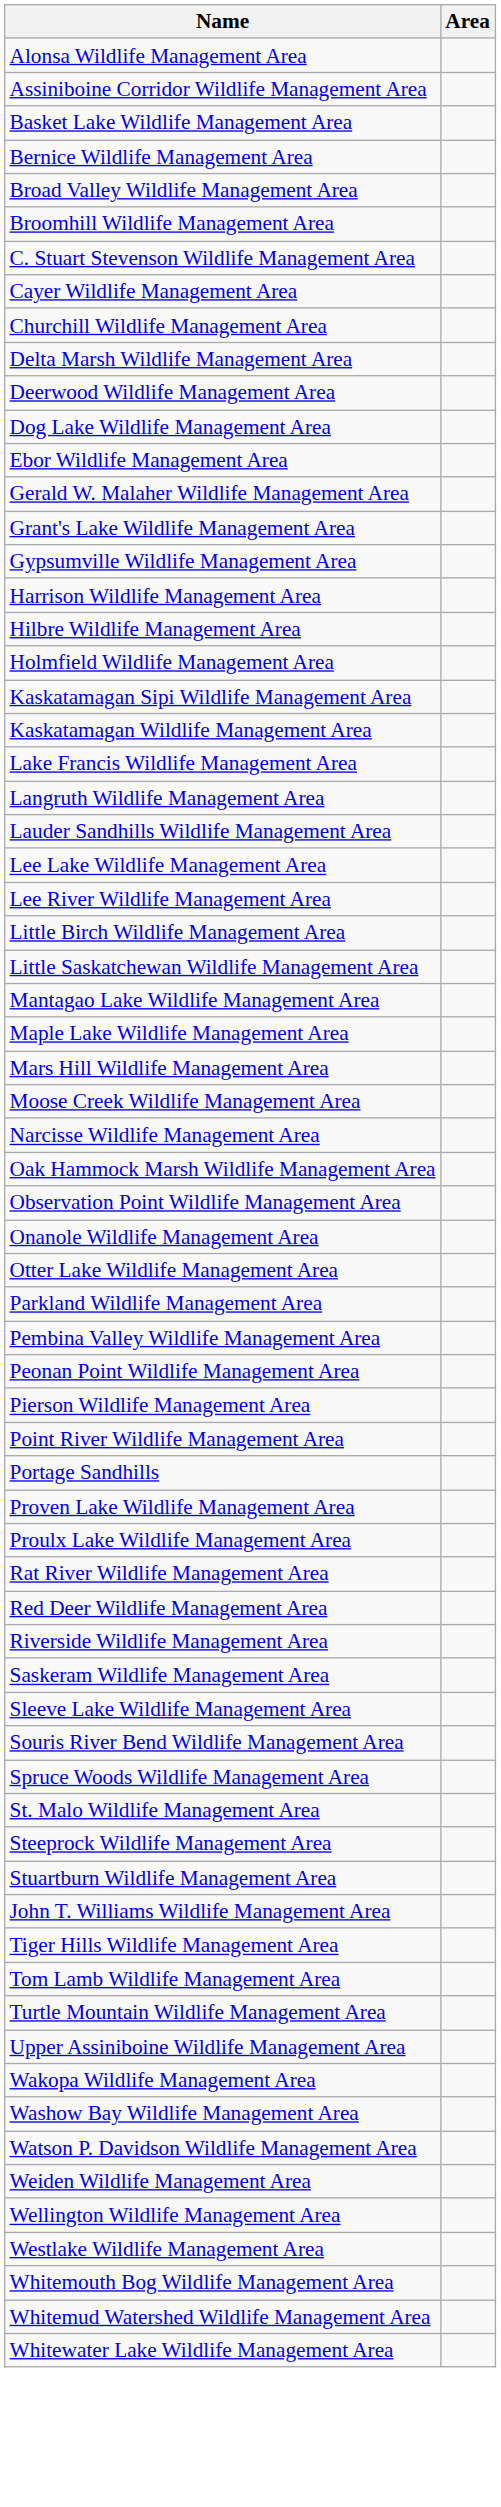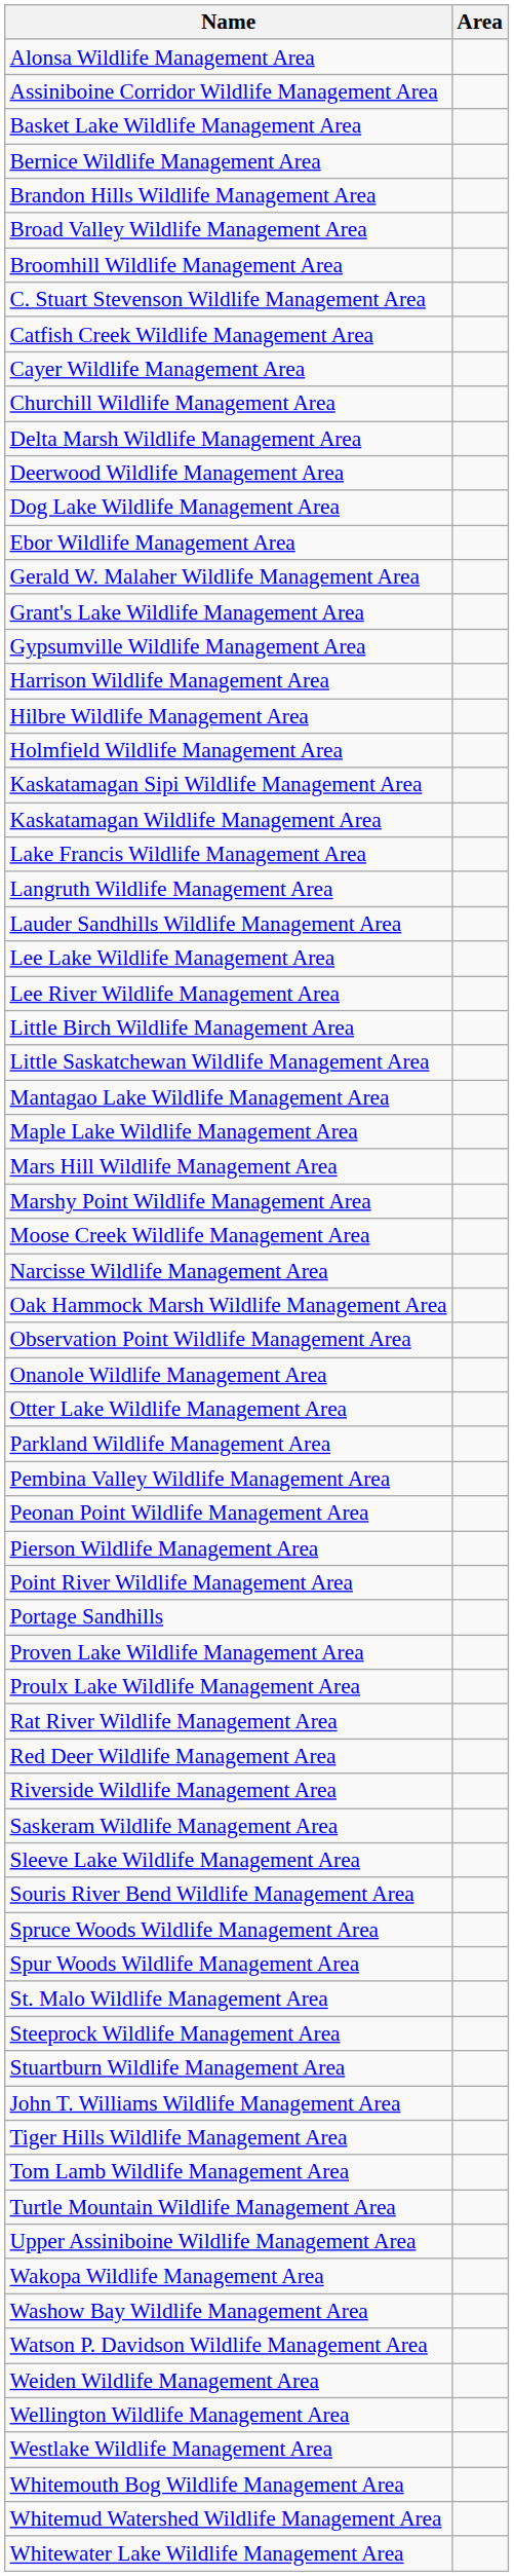+ row: Brandon Hills Wildlife Management Area
+ row: Catfish Creek Wildlife Management Area
+ row: Marshy Point Wildlife Management Area
+ row: Spur Woods Wildlife Management Area
